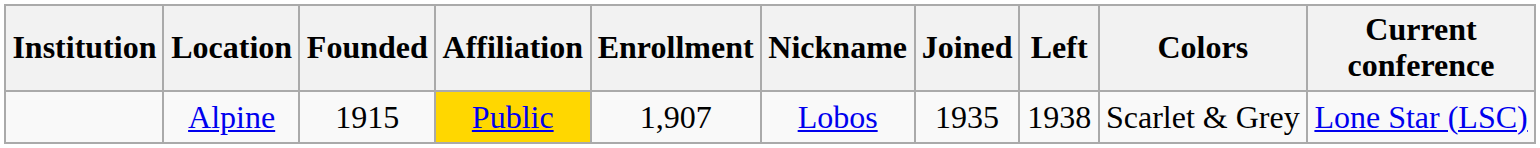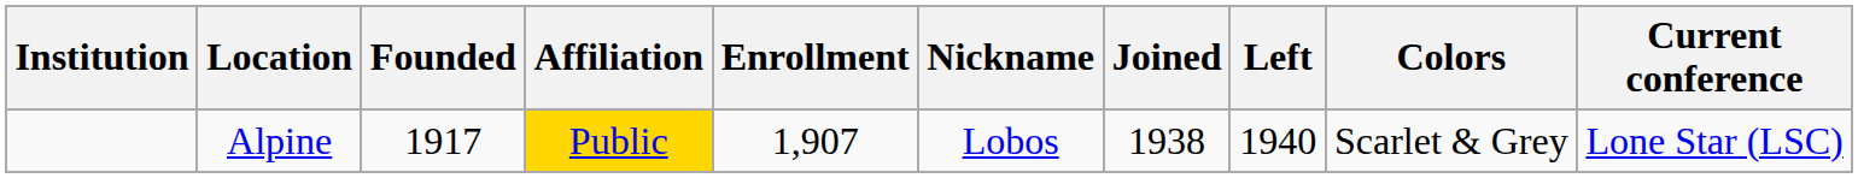Alpine | Founded: 1915 -> 1917
Alpine | Joined: 1935 -> 1938
Alpine | Left: 1938 -> 1940
